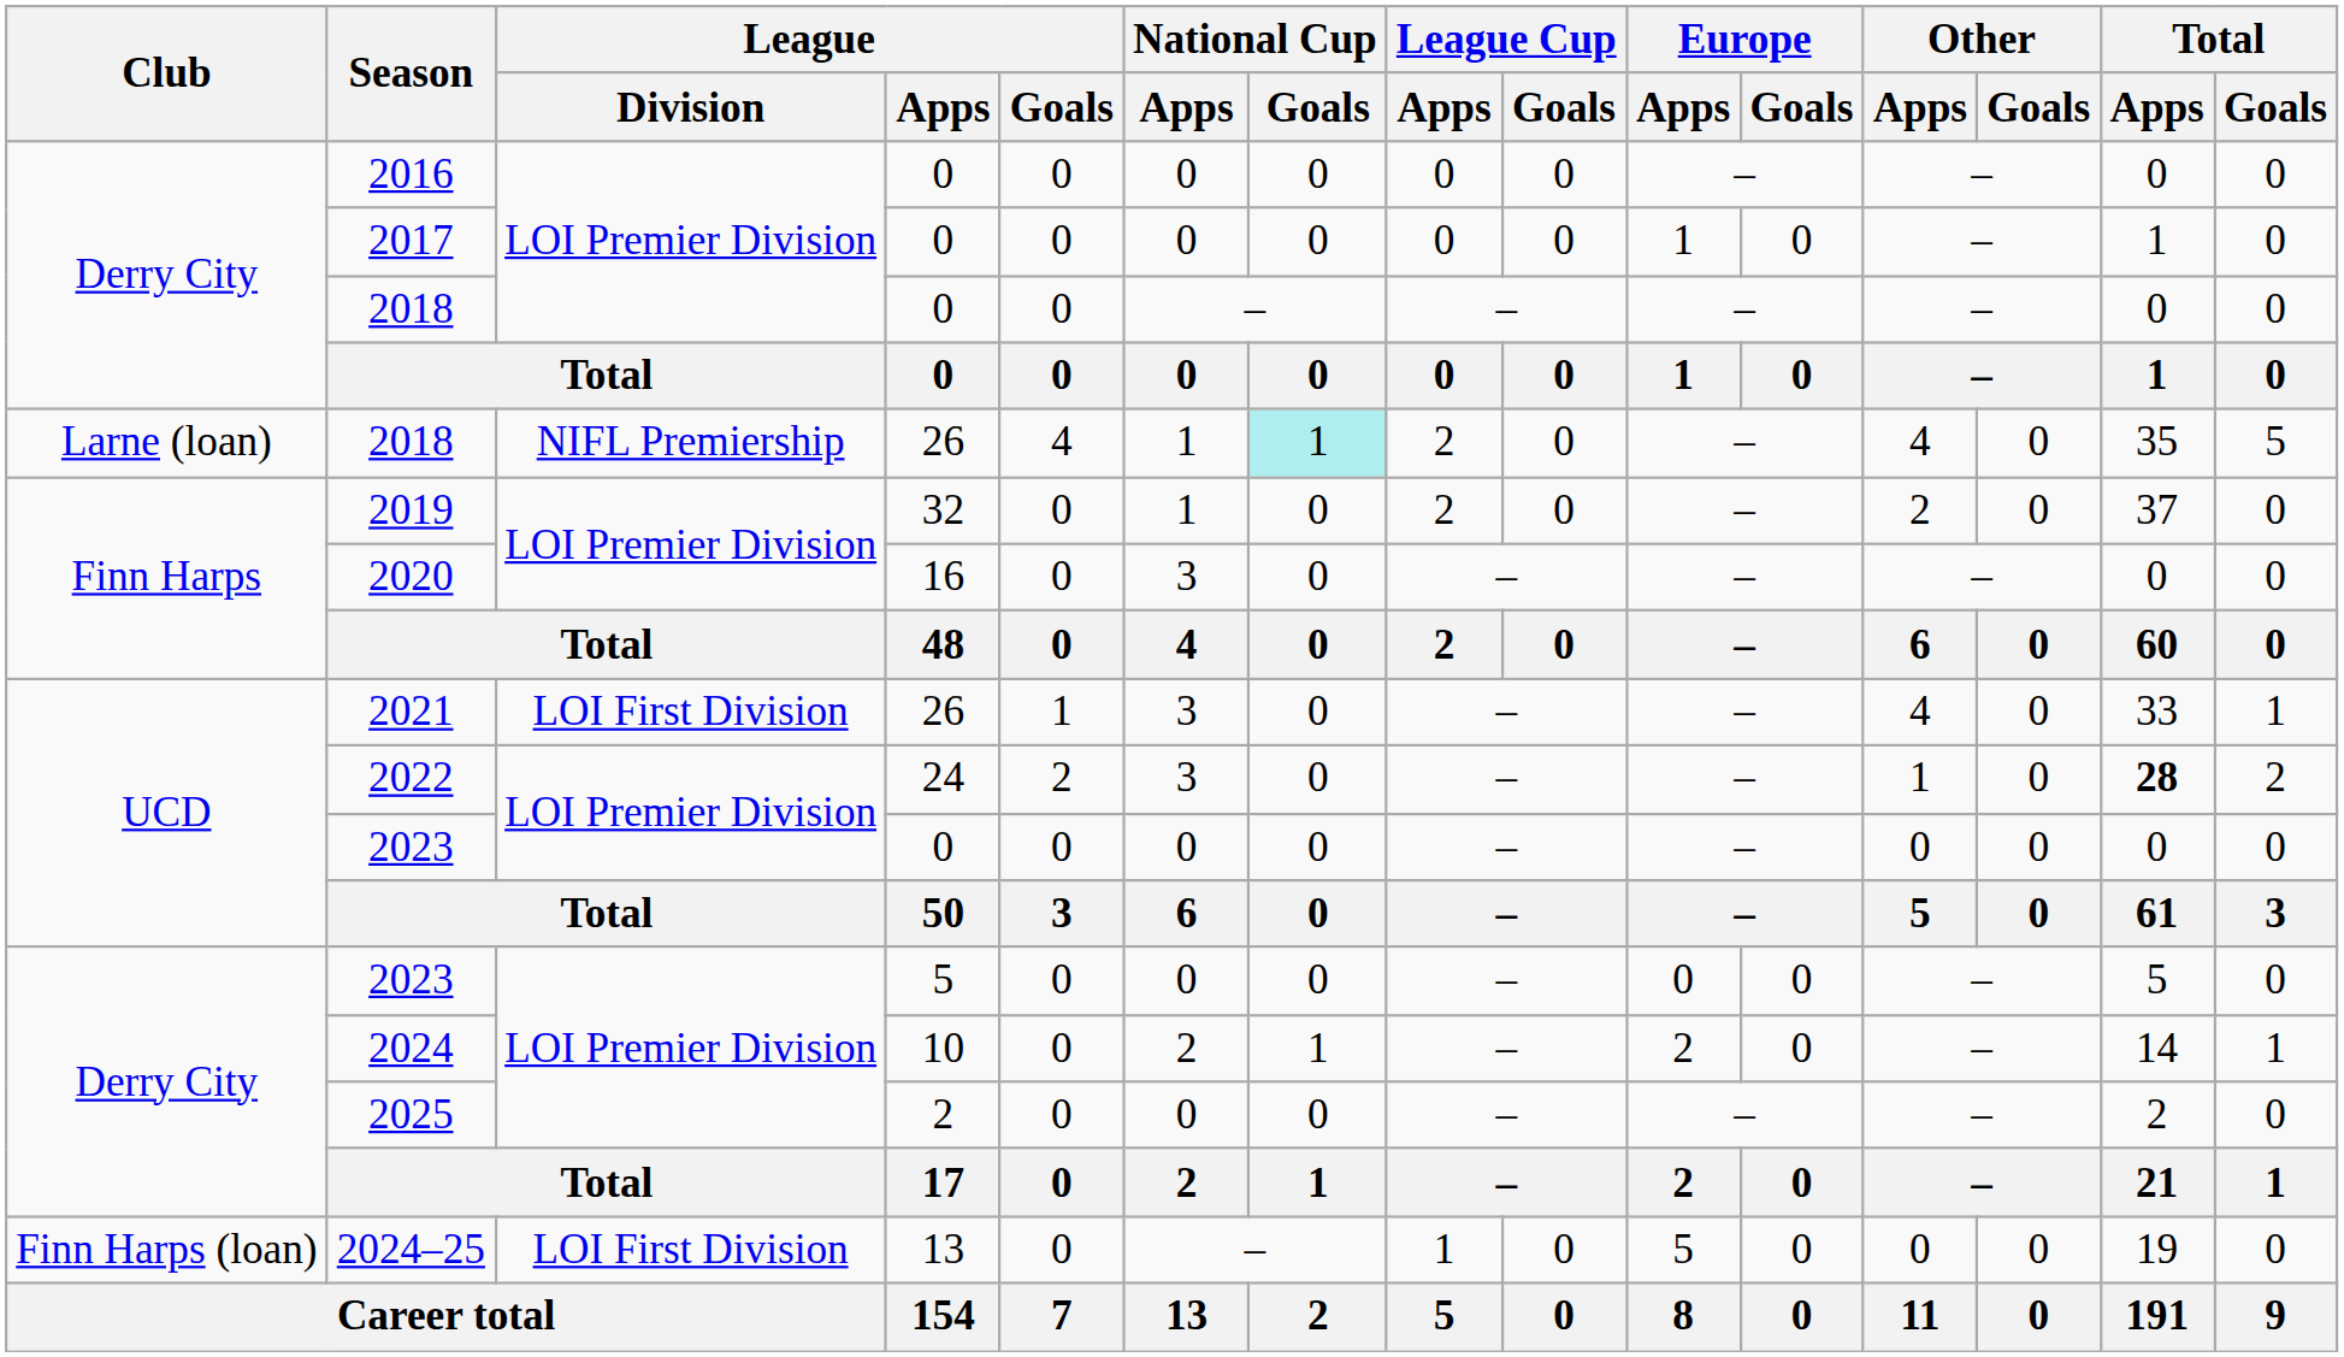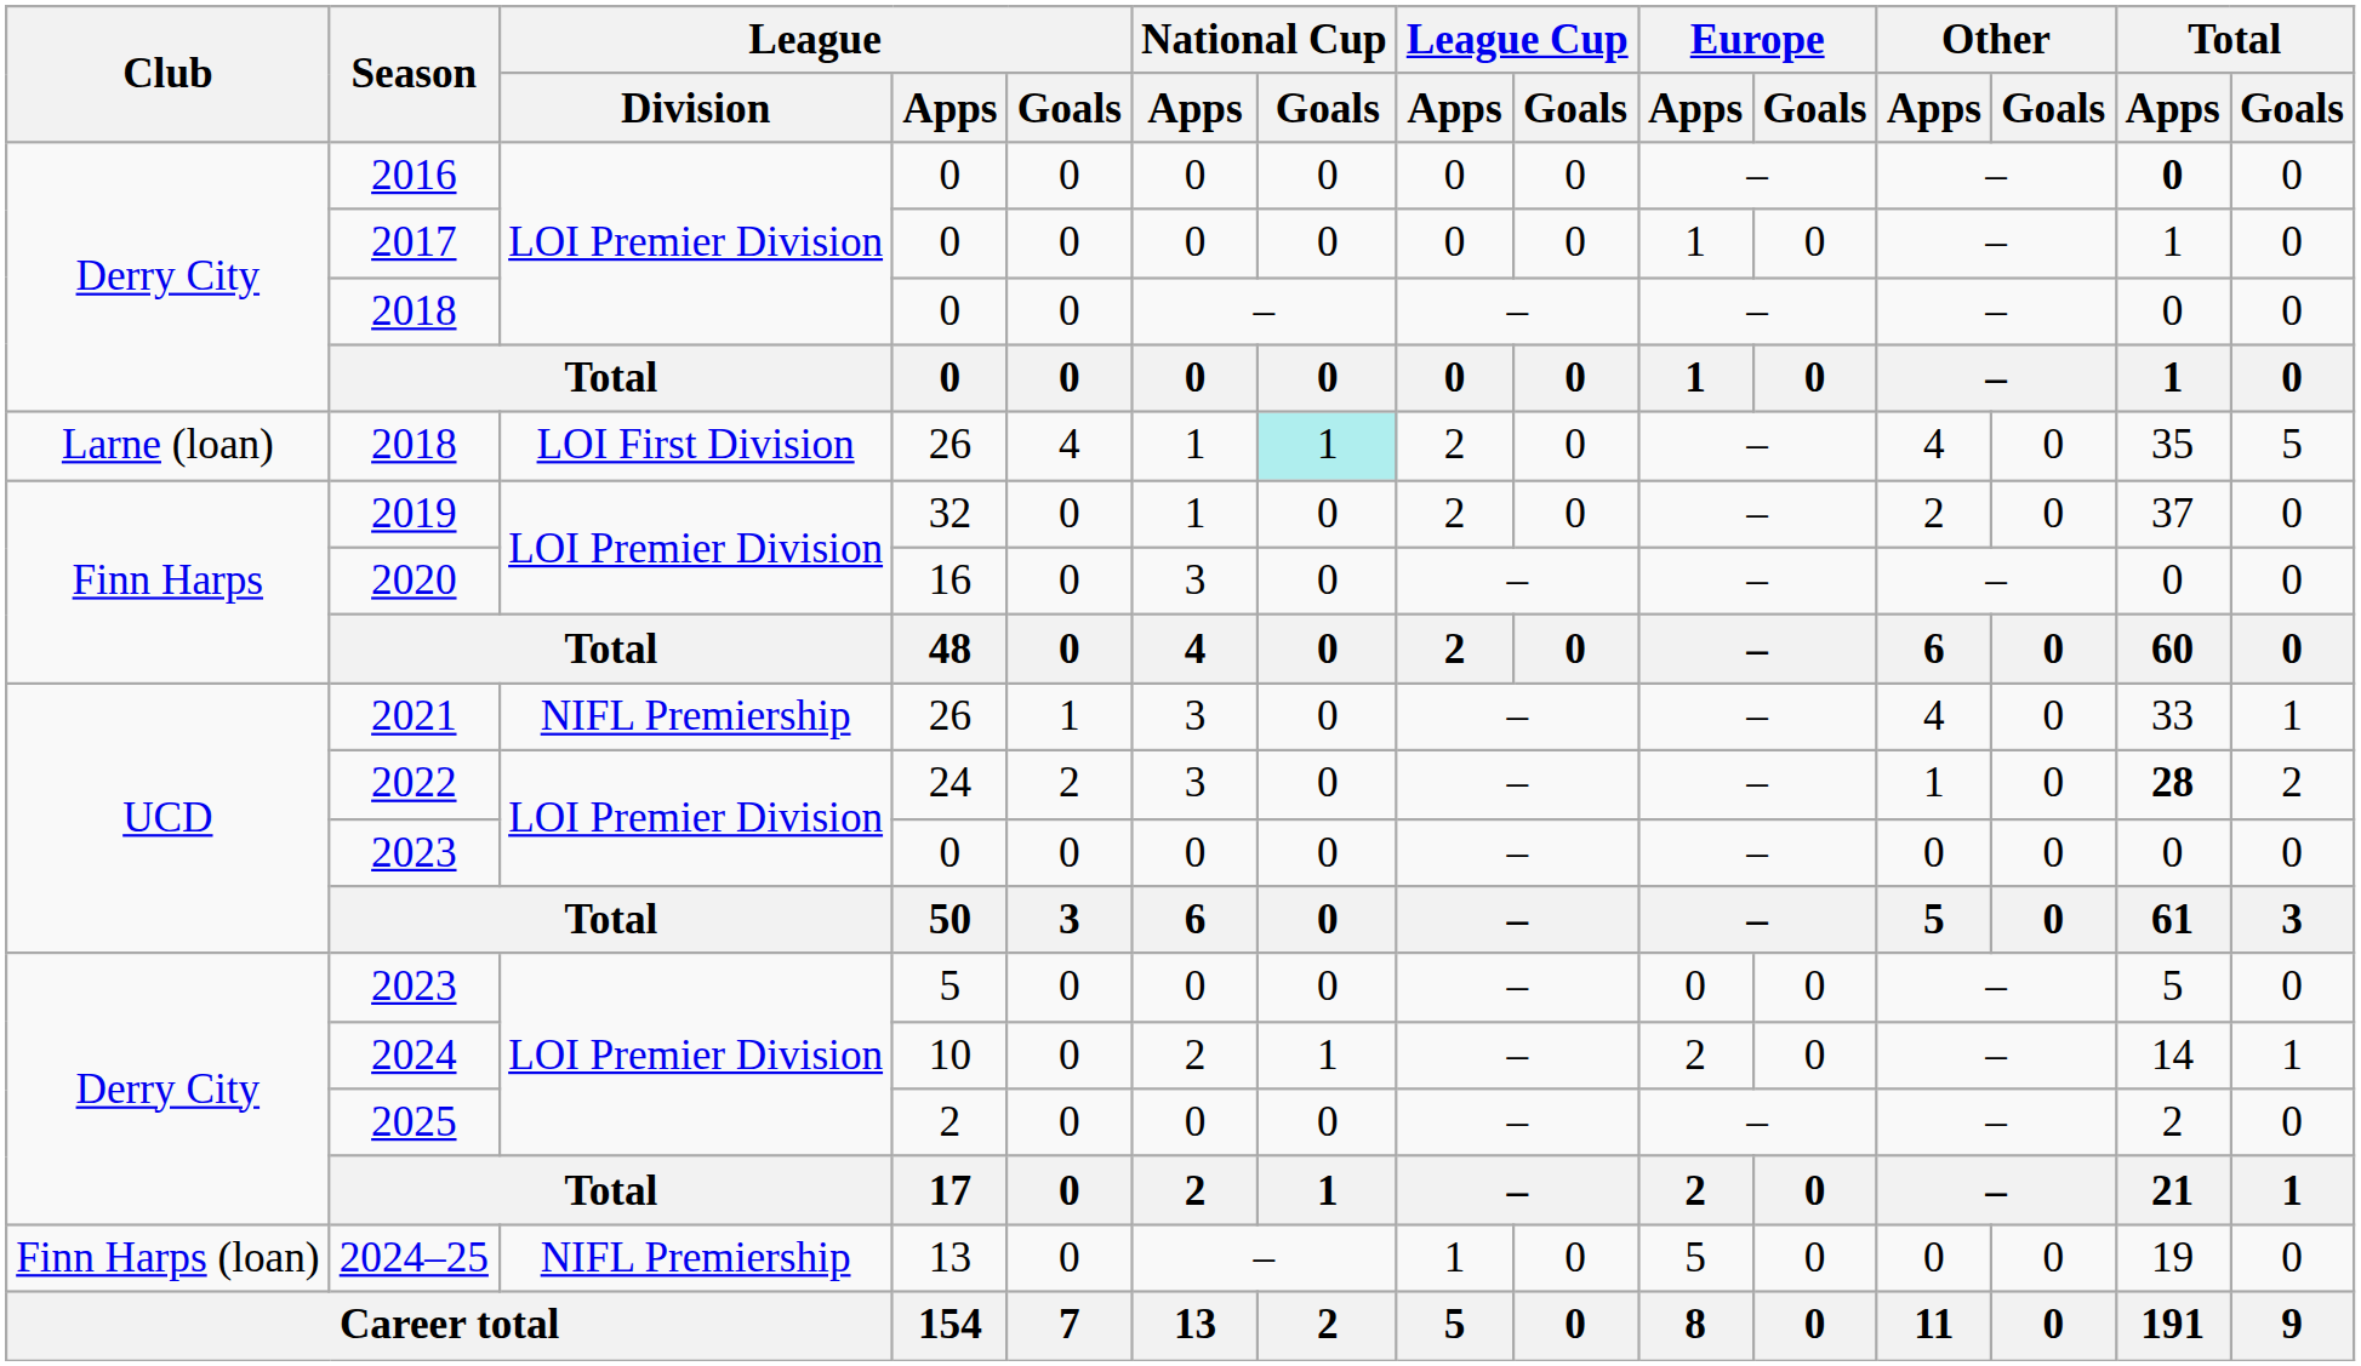2016 | Total / Apps: normal -> bold
2018 / 26 | League / Division: NIFL Premiership -> LOI First Division
2021 | League / Division: LOI First Division -> NIFL Premiership
2024–25 | League / Division: LOI First Division -> NIFL Premiership
